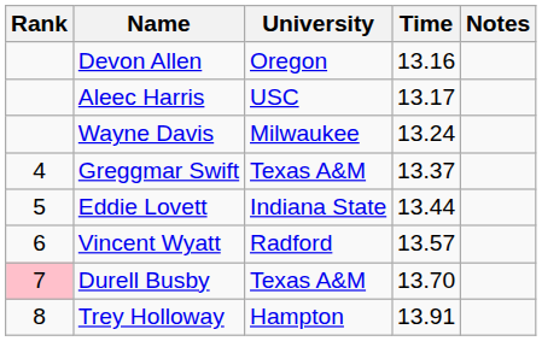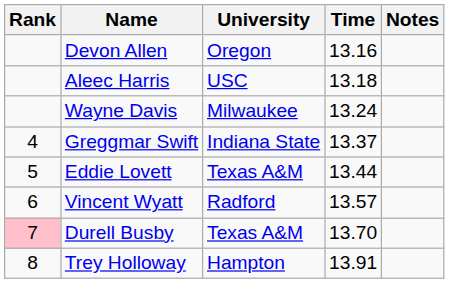Aleec Harris | Time: 13.17 -> 13.18
Greggmar Swift | University: Texas A&M -> Indiana State
Eddie Lovett | University: Indiana State -> Texas A&M
